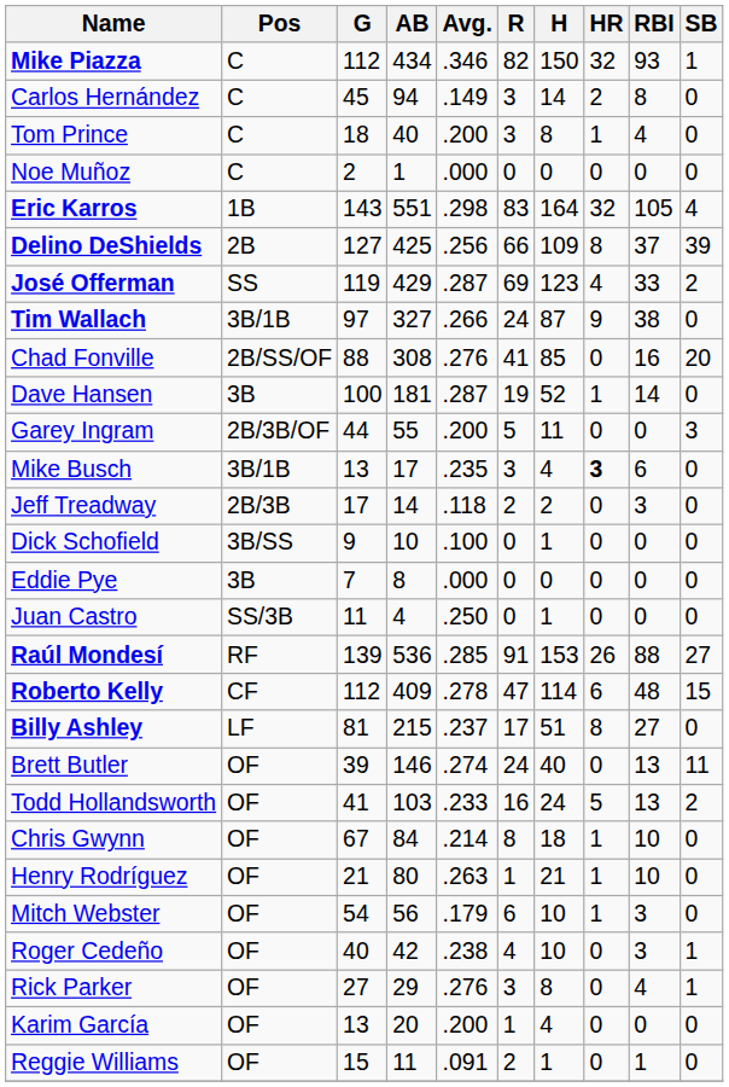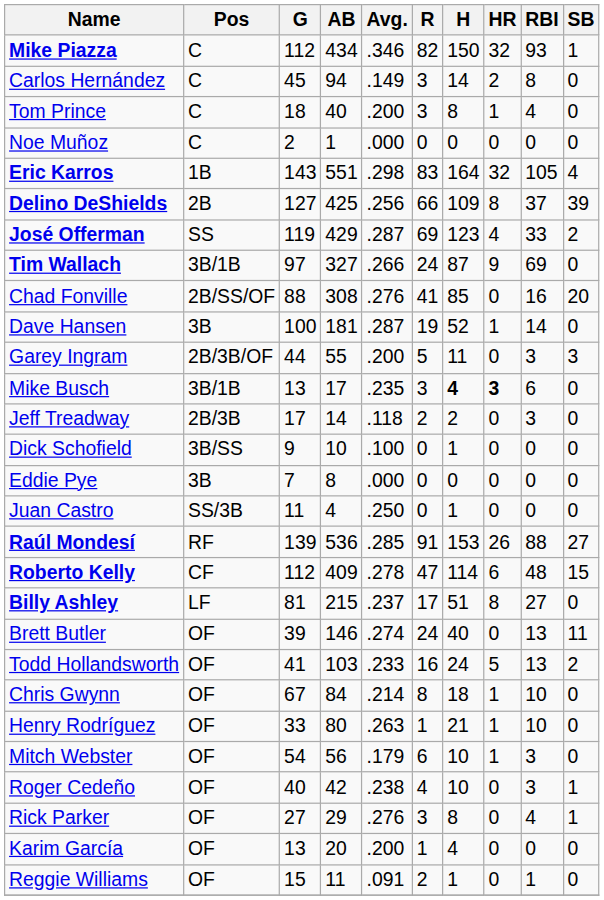Tim Wallach | RBI: 38 -> 69
Garey Ingram | RBI: 0 -> 3
Mike Busch | H: normal -> bold
Henry Rodríguez | G: 21 -> 33
